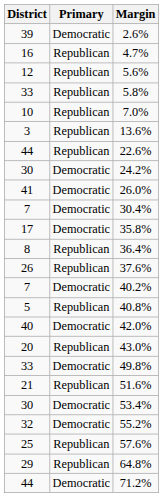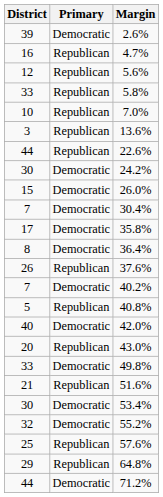26.0% | District: 41 -> 15
36.4% | Primary: Republican -> Democratic
